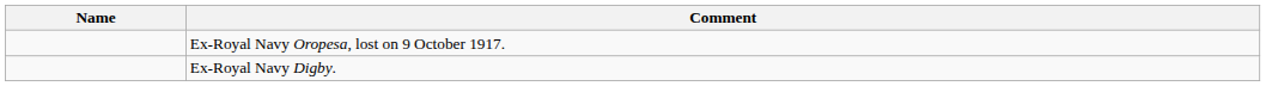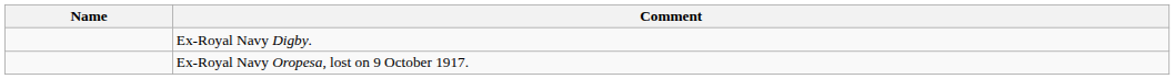rows swapped: Ex-Royal Navy Digby. <-> Ex-Royal Navy Oropesa, lost on 9 October 1917.
